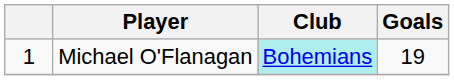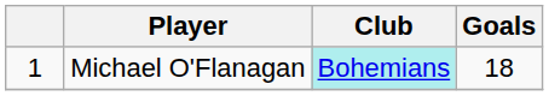Michael O'Flanagan | Goals: 19 -> 18
